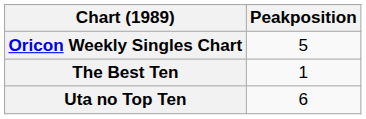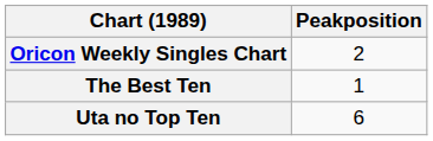Oricon Weekly Singles Chart | Peakposition: 5 -> 2
